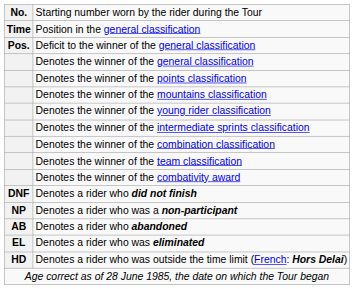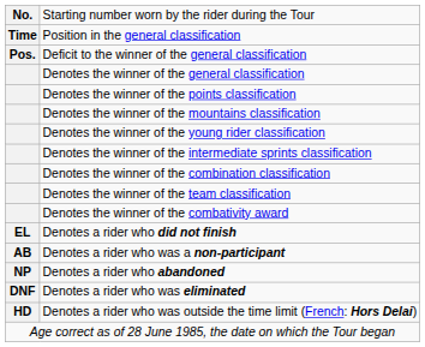Denotes a rider who did not finish | column 1: DNF -> EL
Denotes a rider who was a non-participant | column 1: NP -> AB
Denotes a rider who abandoned | column 1: AB -> NP
Denotes a rider who was eliminated | column 1: EL -> DNF
